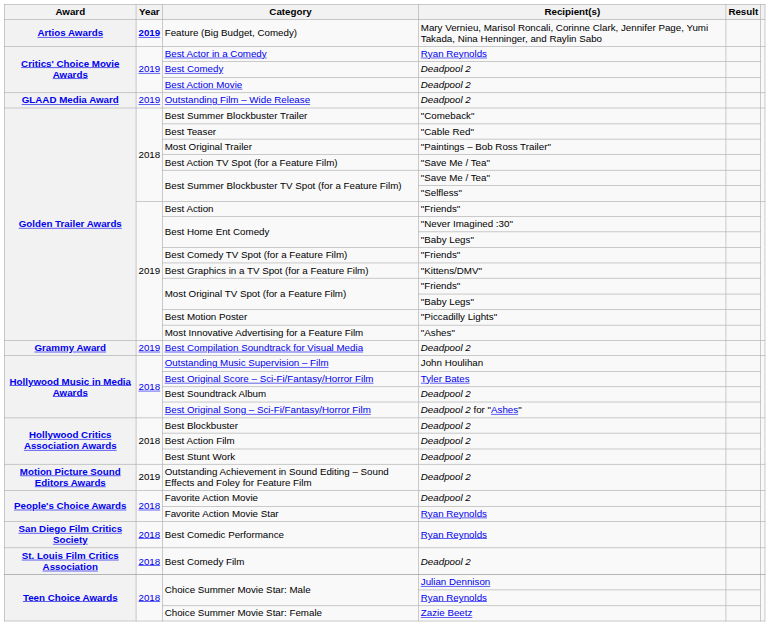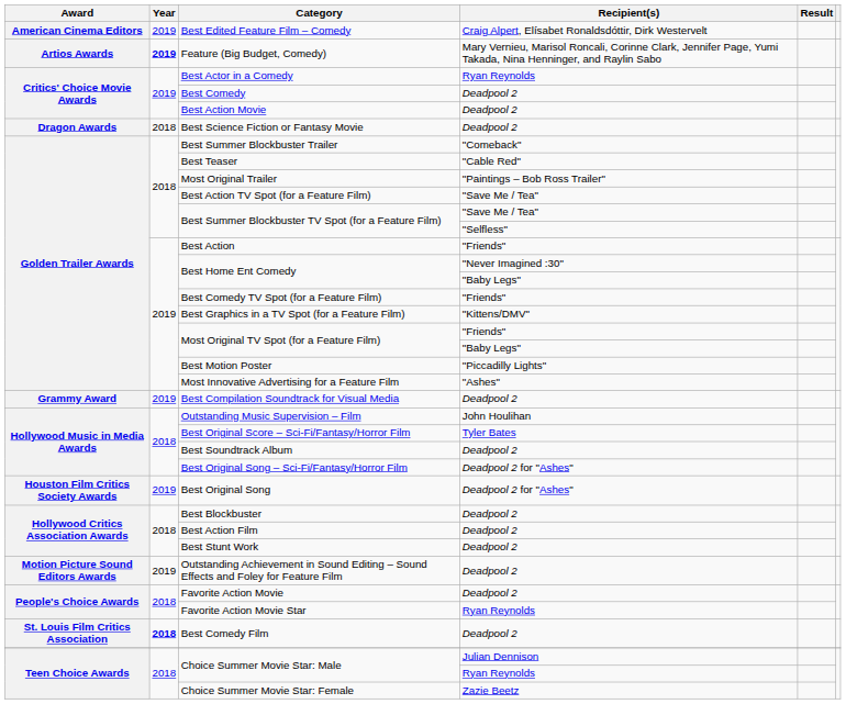+ row: American Cinema Editors | 2019 | Best Edited Feature Film – Comedy | Craig Alpert, Elísabet Ronaldsdóttir, Dirk Westervelt
+ row: Dragon Awards | 2018 | Best Science Fiction or Fantasy Movie | Deadpool 2
- row: GLAAD Media Award | 2019 | Outstanding Film – Wide Release | Deadpool 2
+ row: Houston Film Critics Society Awards | 2019 | Best Original Song | Deadpool 2 for "Ashes"
- row: San Diego Film Critics Society | 2018 | Best Comedic Performance | Ryan Reynolds
Best Comedy Film | Year: normal -> bold
